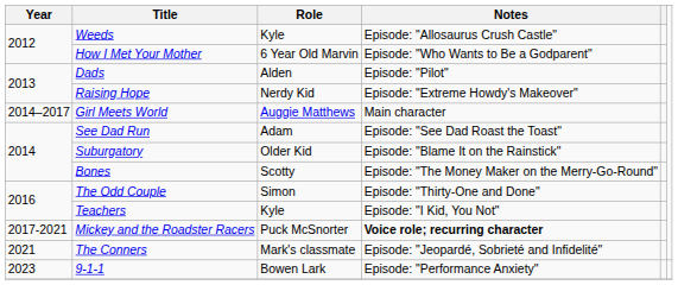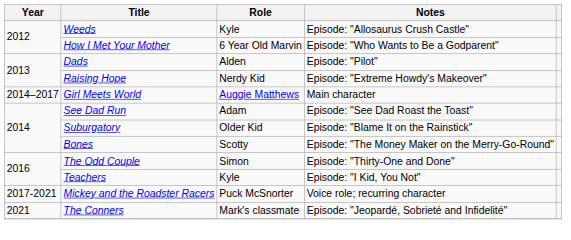Mickey and the Roadster Racers | Notes: bold -> normal
- row: 2023 | 9-1-1 | Bowen Lark | Episode: "Performance Anxiety"
